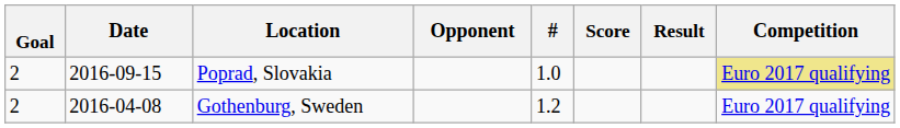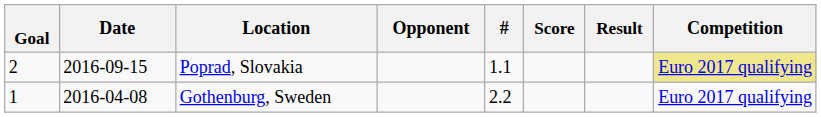Poprad, Slovakia | #: 1.0 -> 1.1
Gothenburg, Sweden | Goal: 2 -> 1
Gothenburg, Sweden | #: 1.2 -> 2.2
